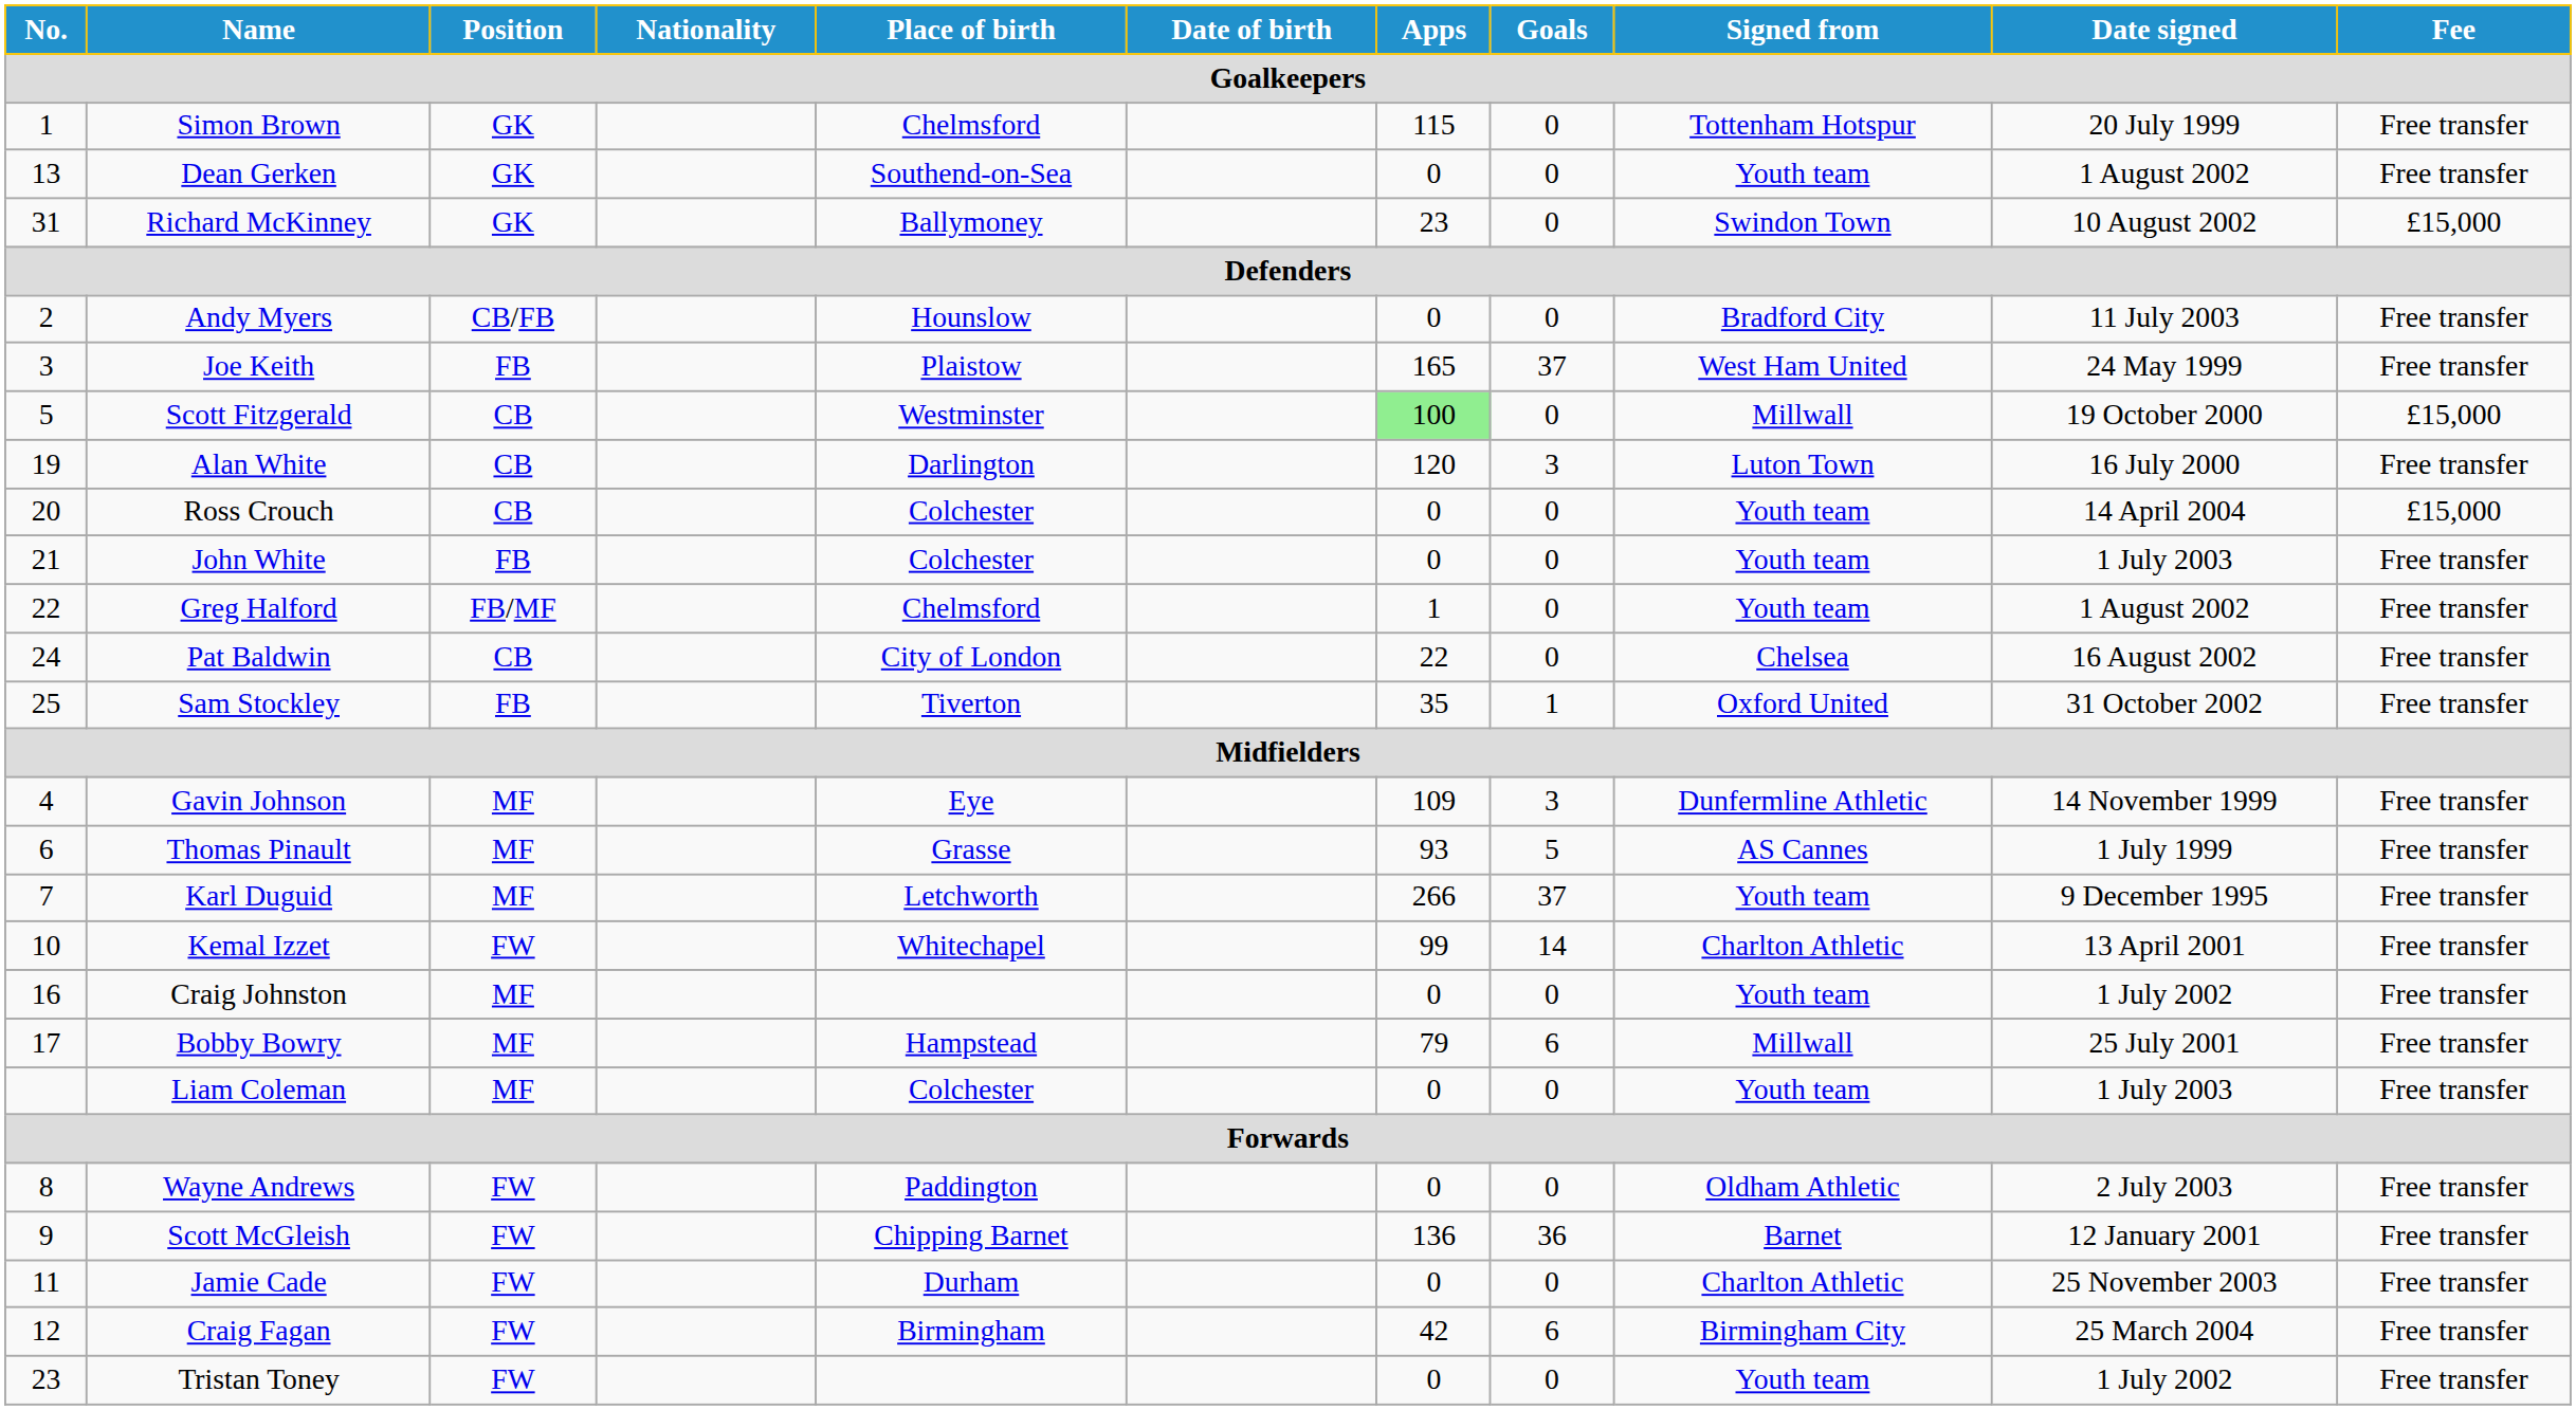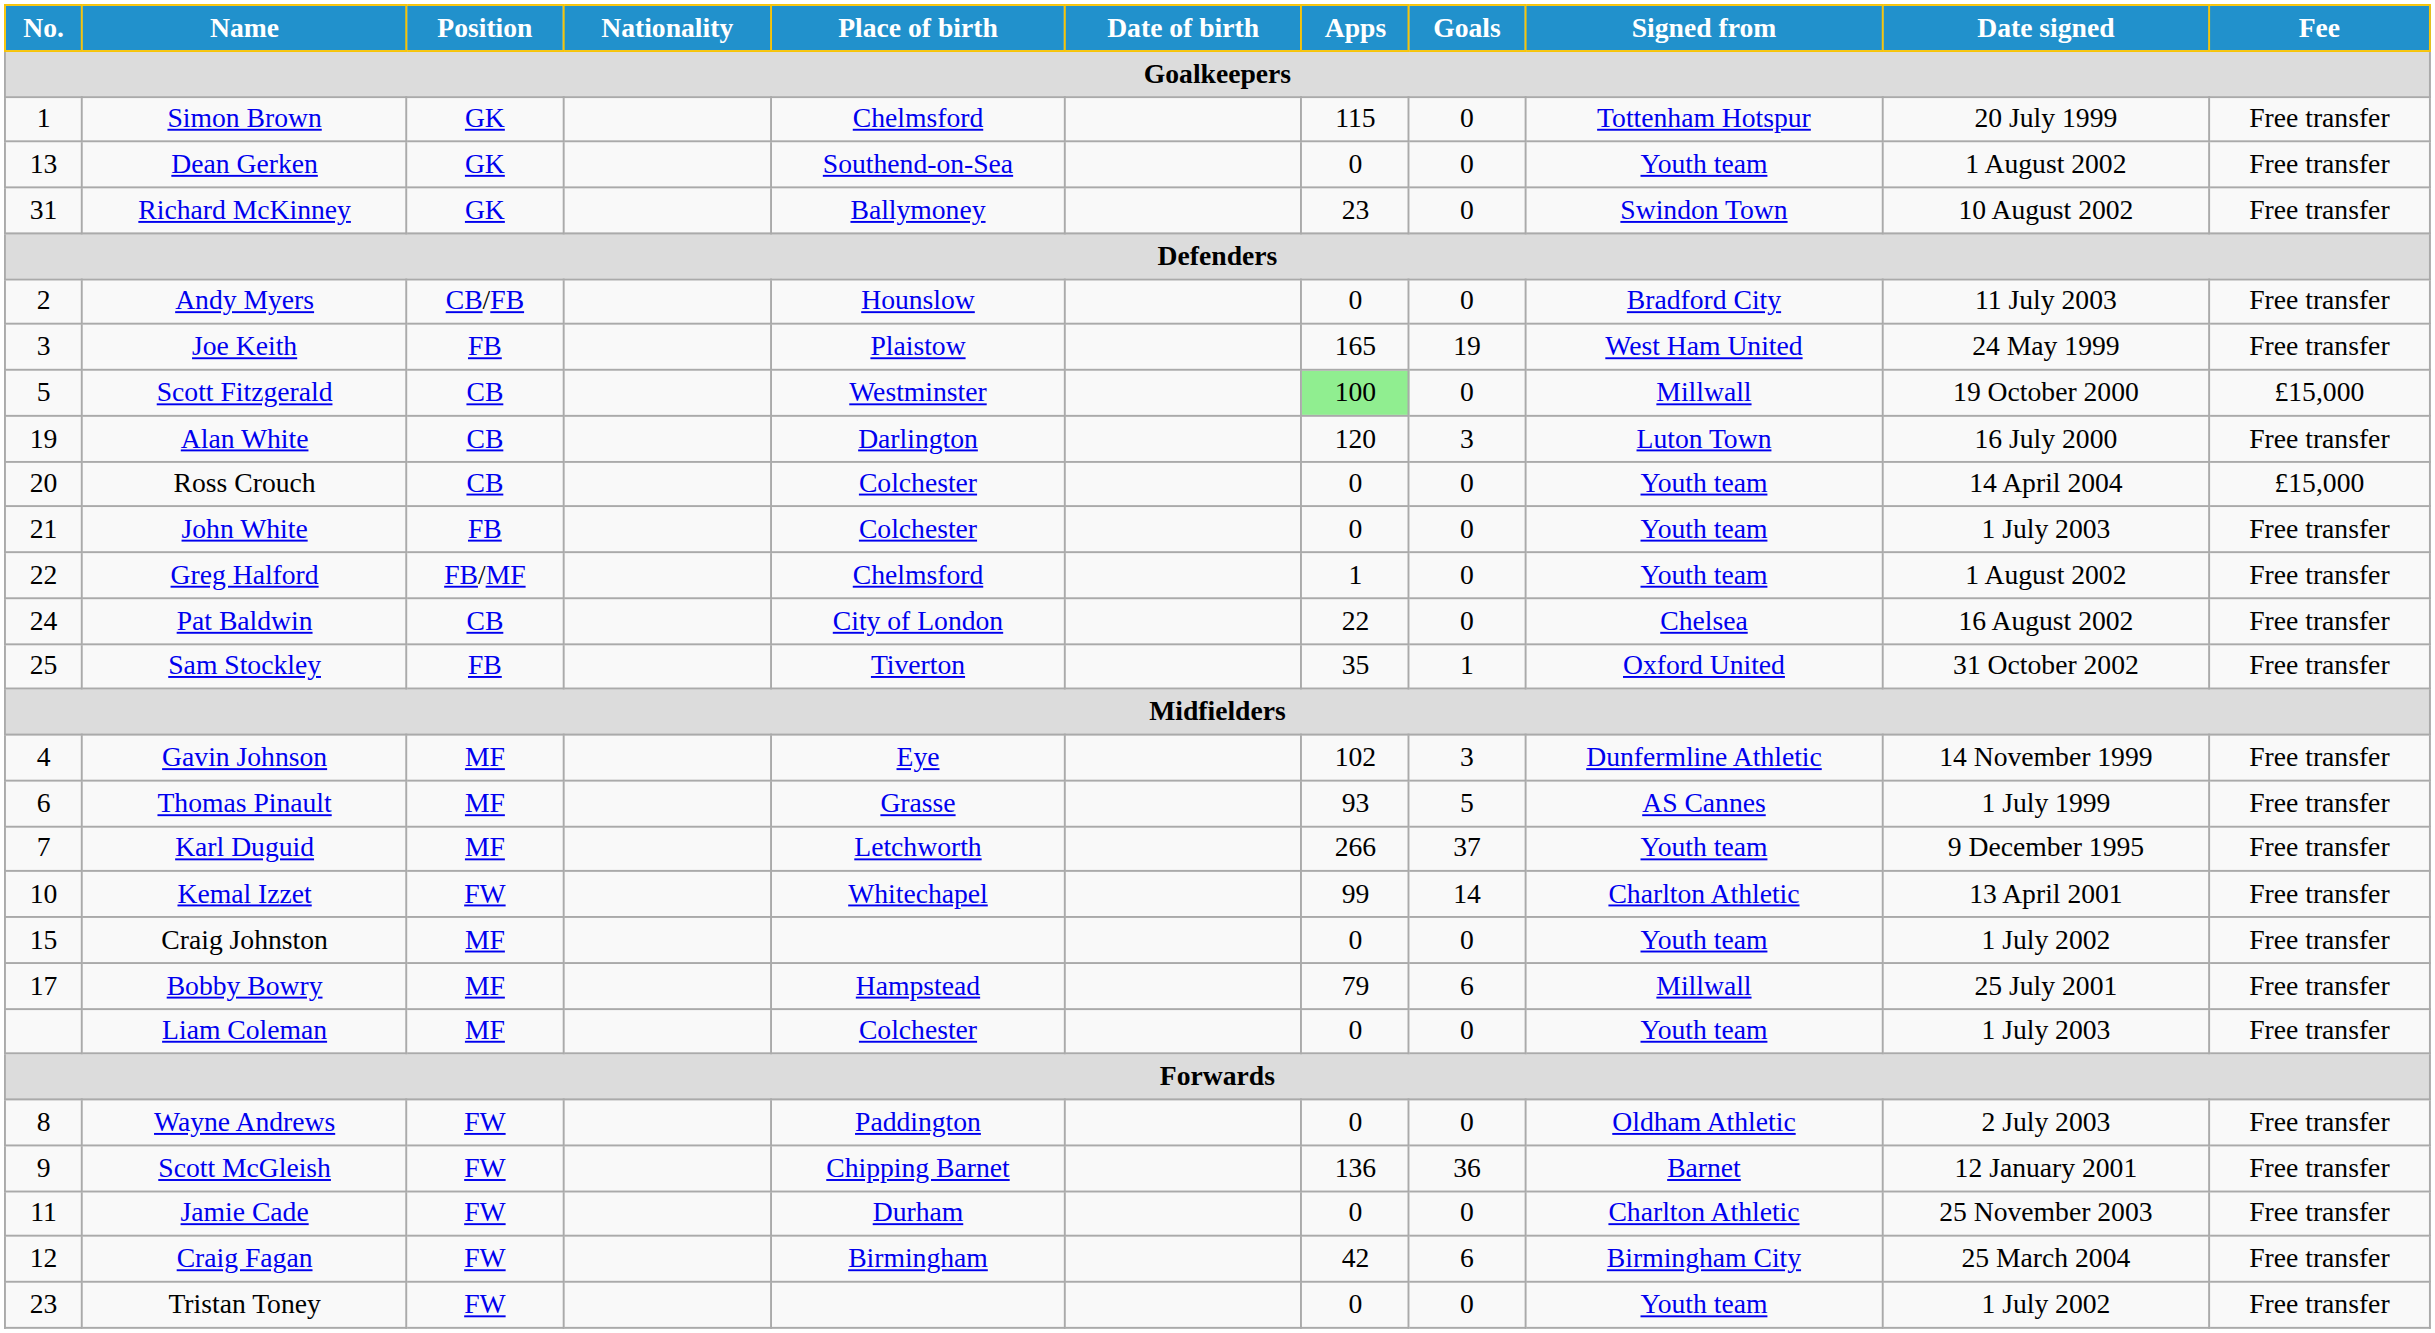Richard McKinney | Fee: £15,000 -> Free transfer
Joe Keith | Goals: 37 -> 19
Gavin Johnson | Apps: 109 -> 102
Craig Johnston | No.: 16 -> 15
